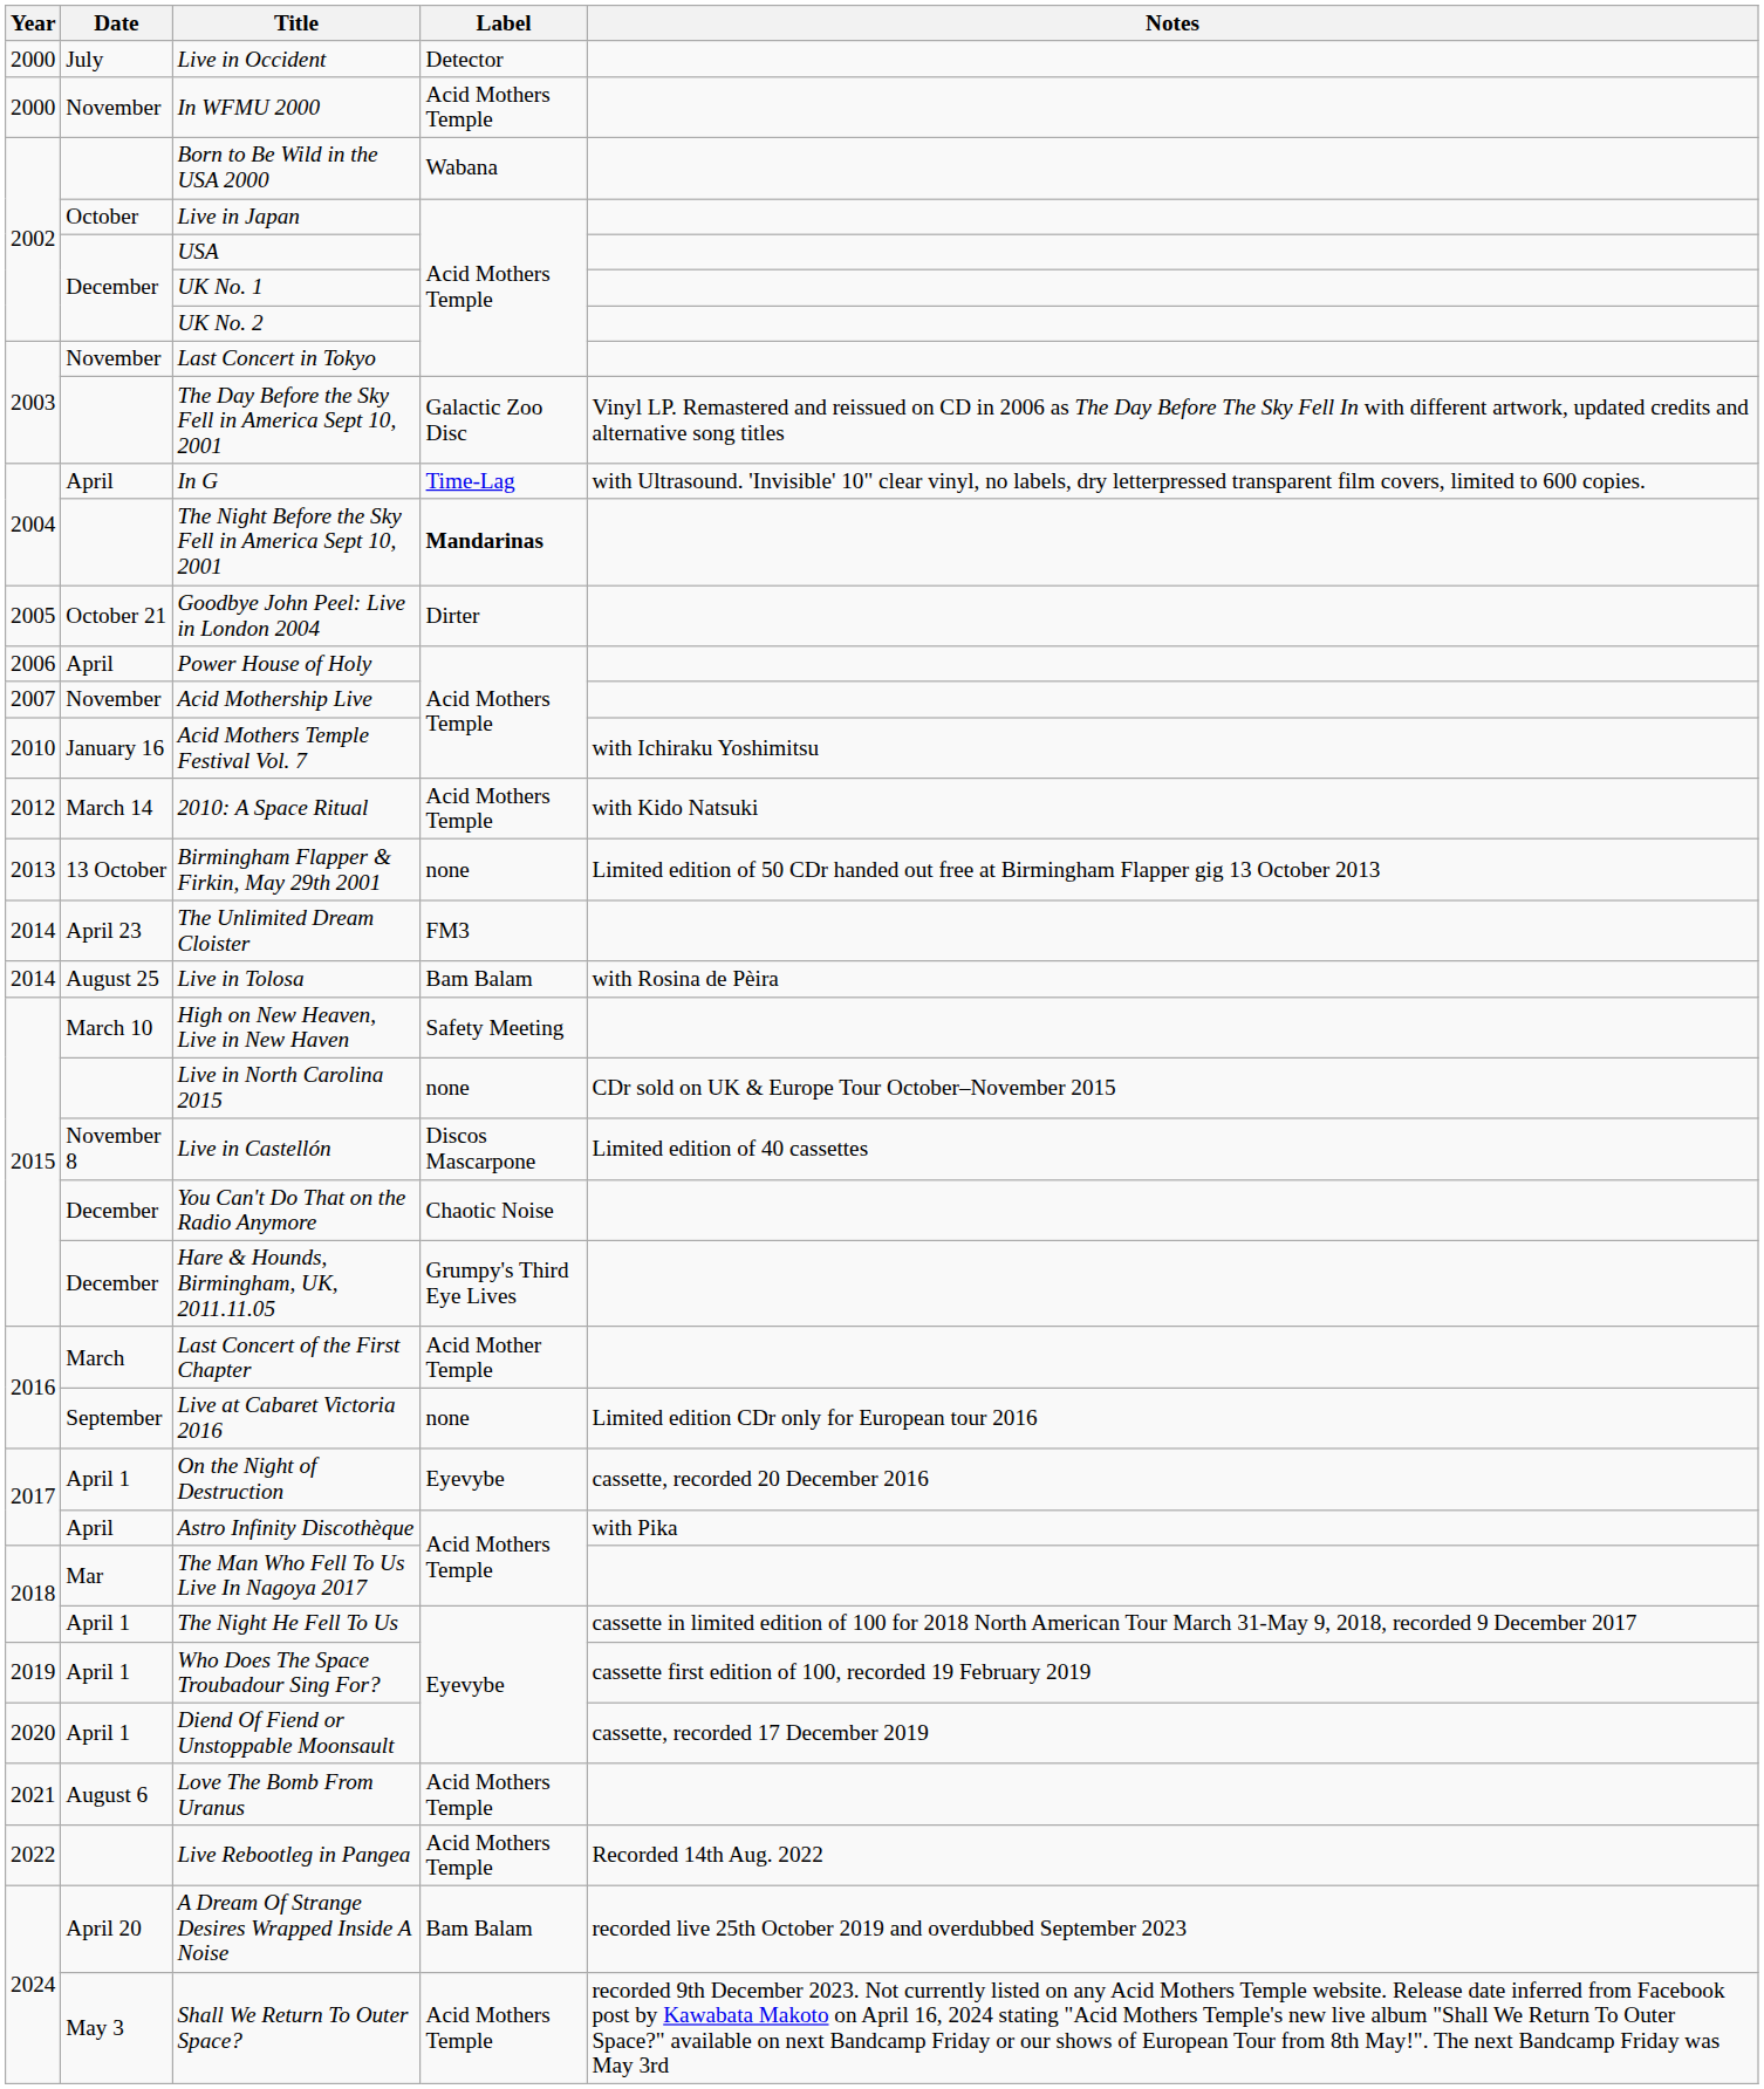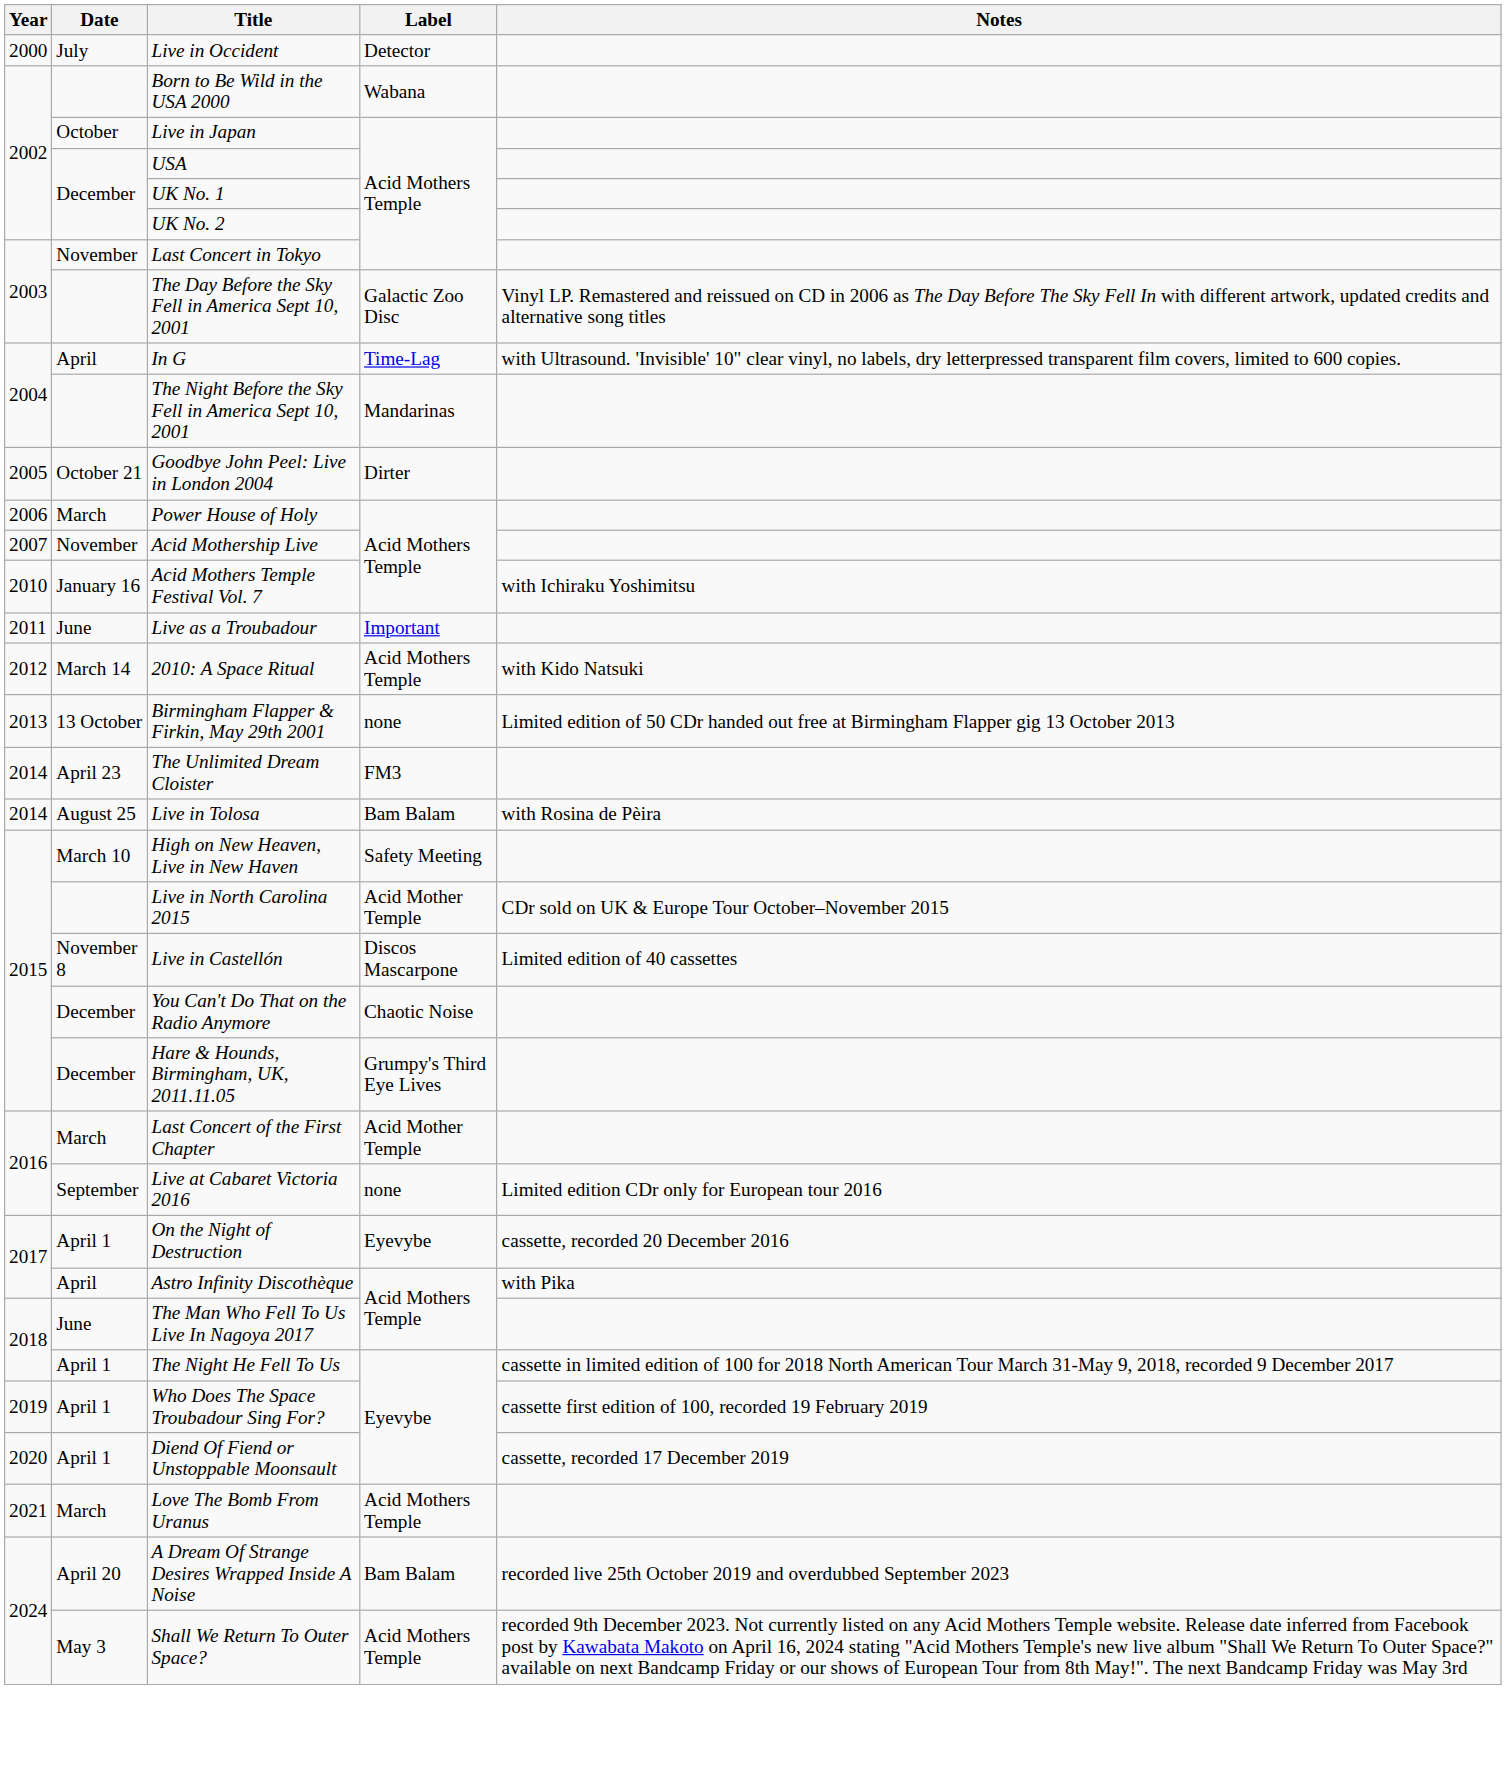- row: 2000 | November | In WFMU 2000 | Acid Mothers Temple
The Night Before the Sky Fell in America Sept 10, 2001 | Label: bold -> normal
Power House of Holy | Date: April -> March
+ row: 2011 | June | Live as a Troubadour | Important
Live in North Carolina 2015 | Label: none -> Acid Mother Temple
The Man Who Fell To Us Live In Nagoya 2017 | Date: Mar -> June
Love The Bomb From Uranus | Date: August 6 -> March
- row: 2022 | Live Rebootleg in Pangea | Acid Mothers Temple | Recorded 14th Aug. 2022
